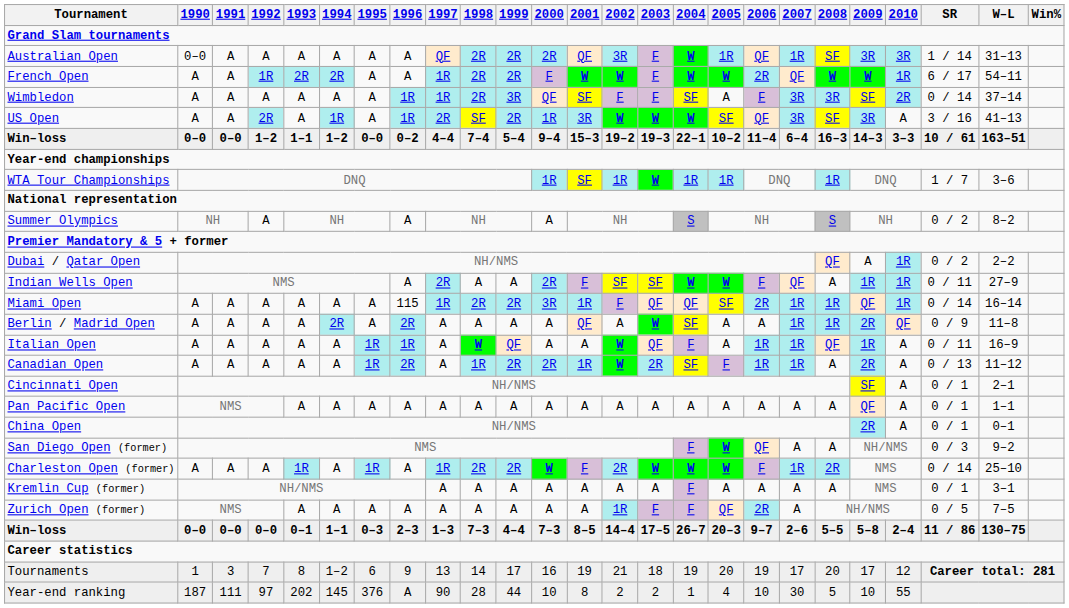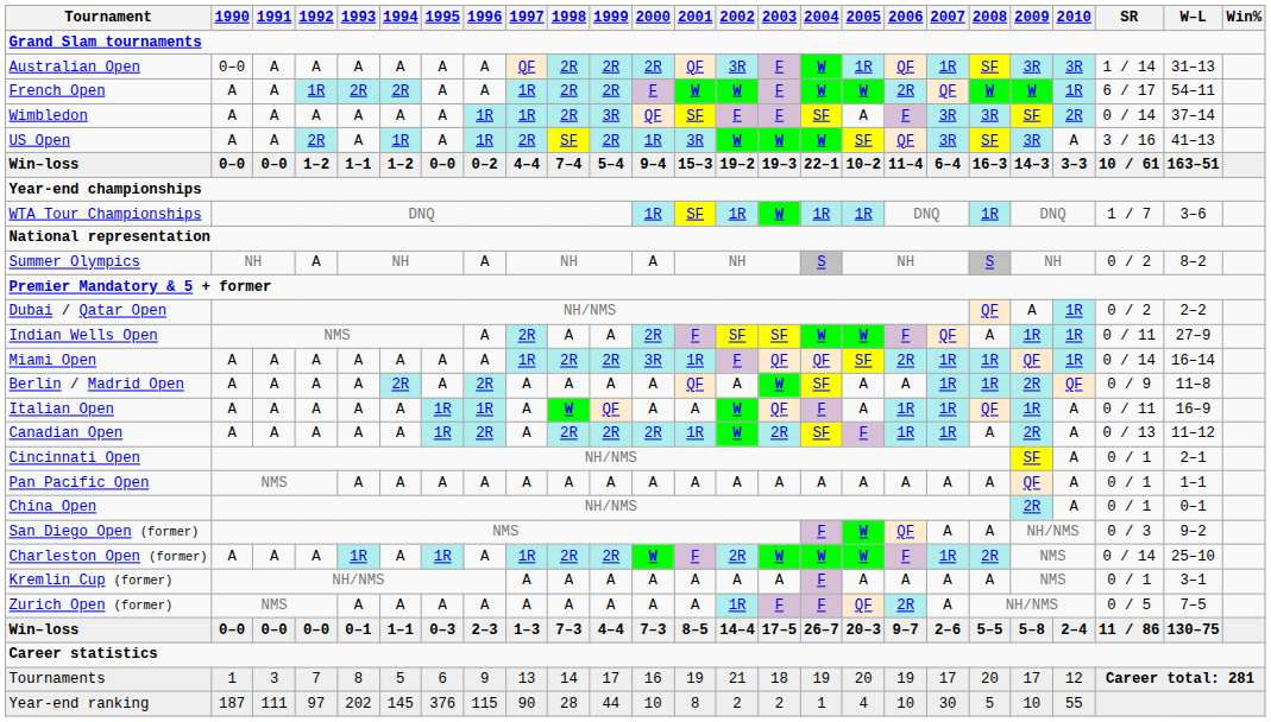Miami Open | 1996: 115 -> A
Canadian Open | 1998: 1R -> 2R
Tournaments | 1994: 1–2 -> 5
Year-end ranking | 1996: A -> 115
